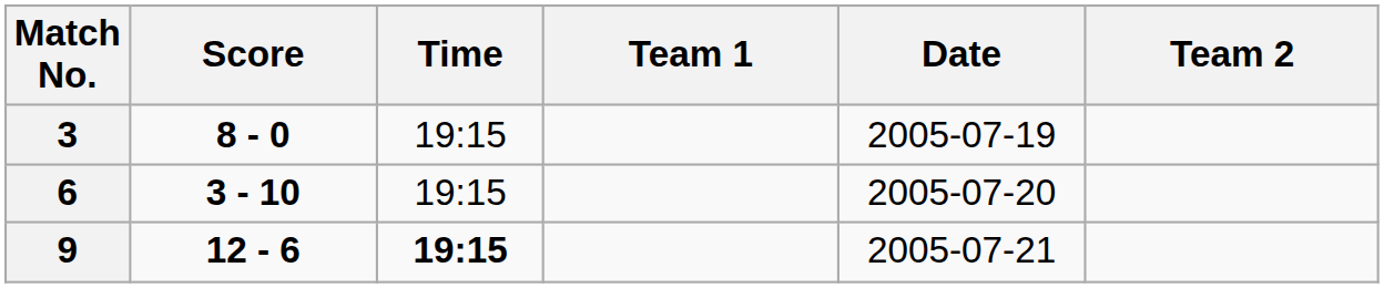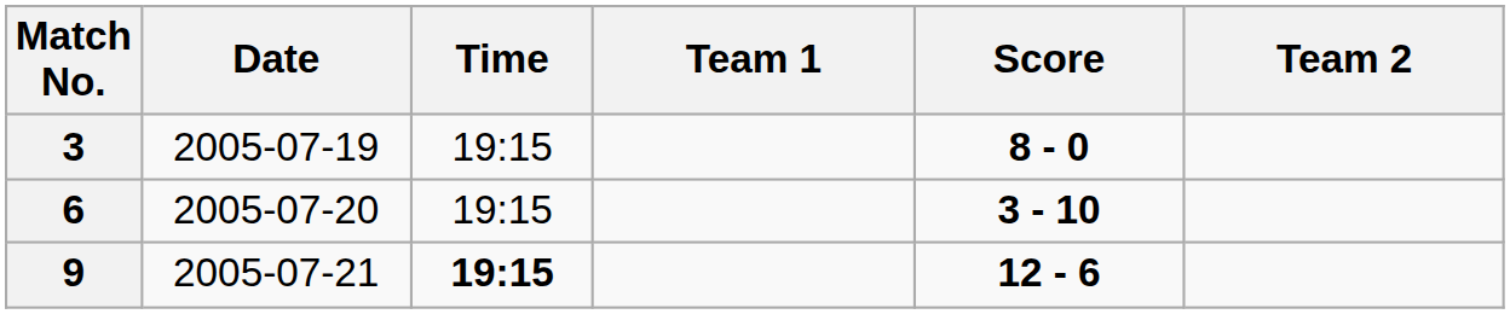columns swapped: Date <-> Score
